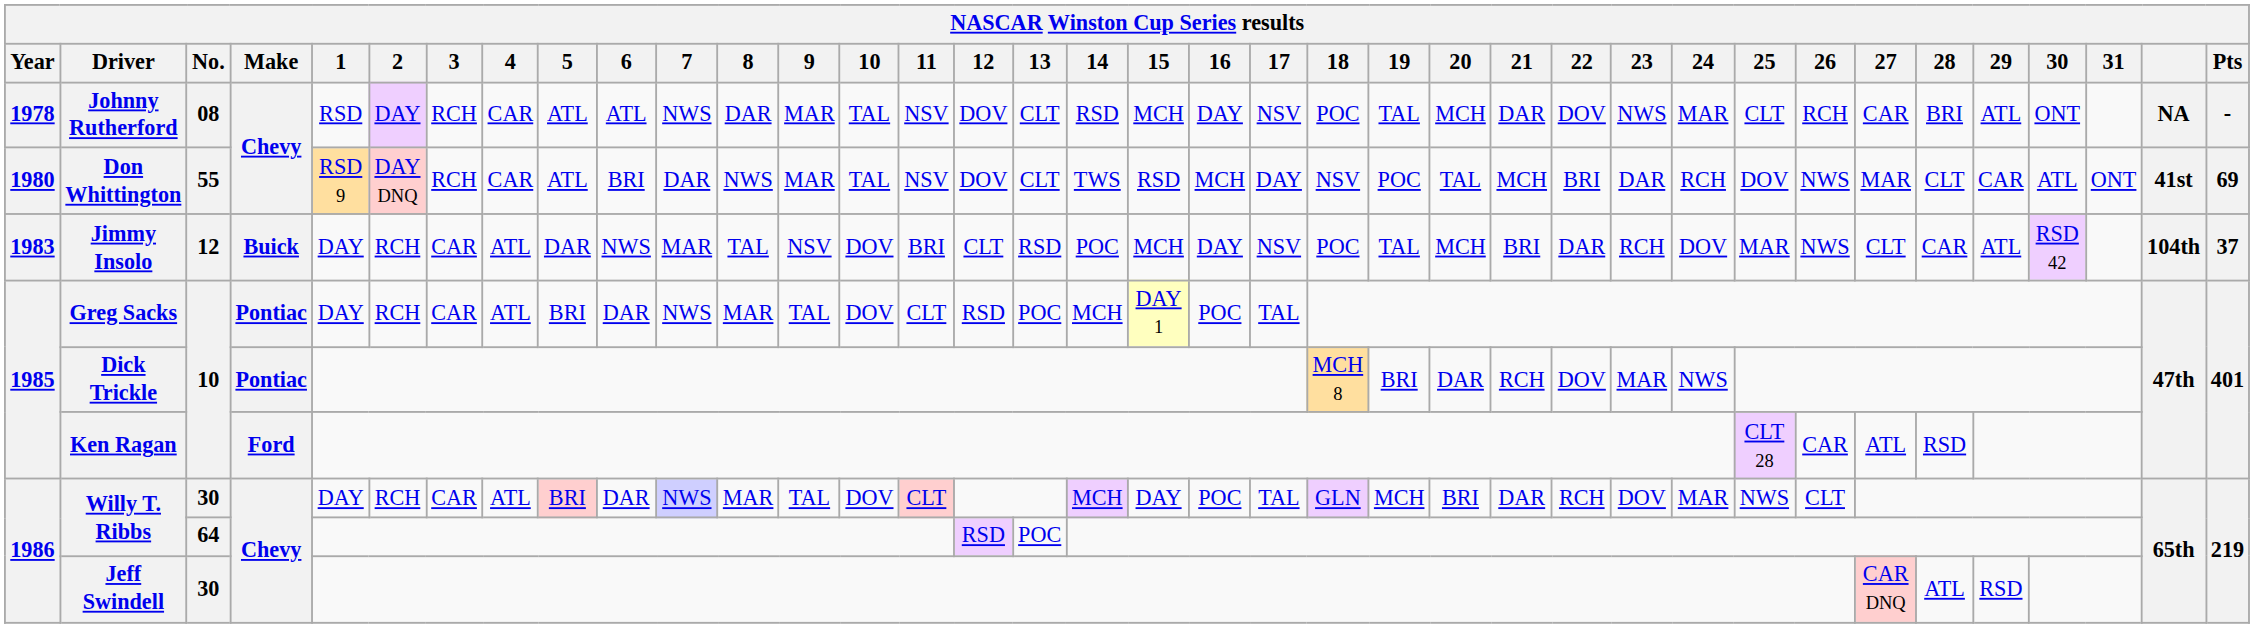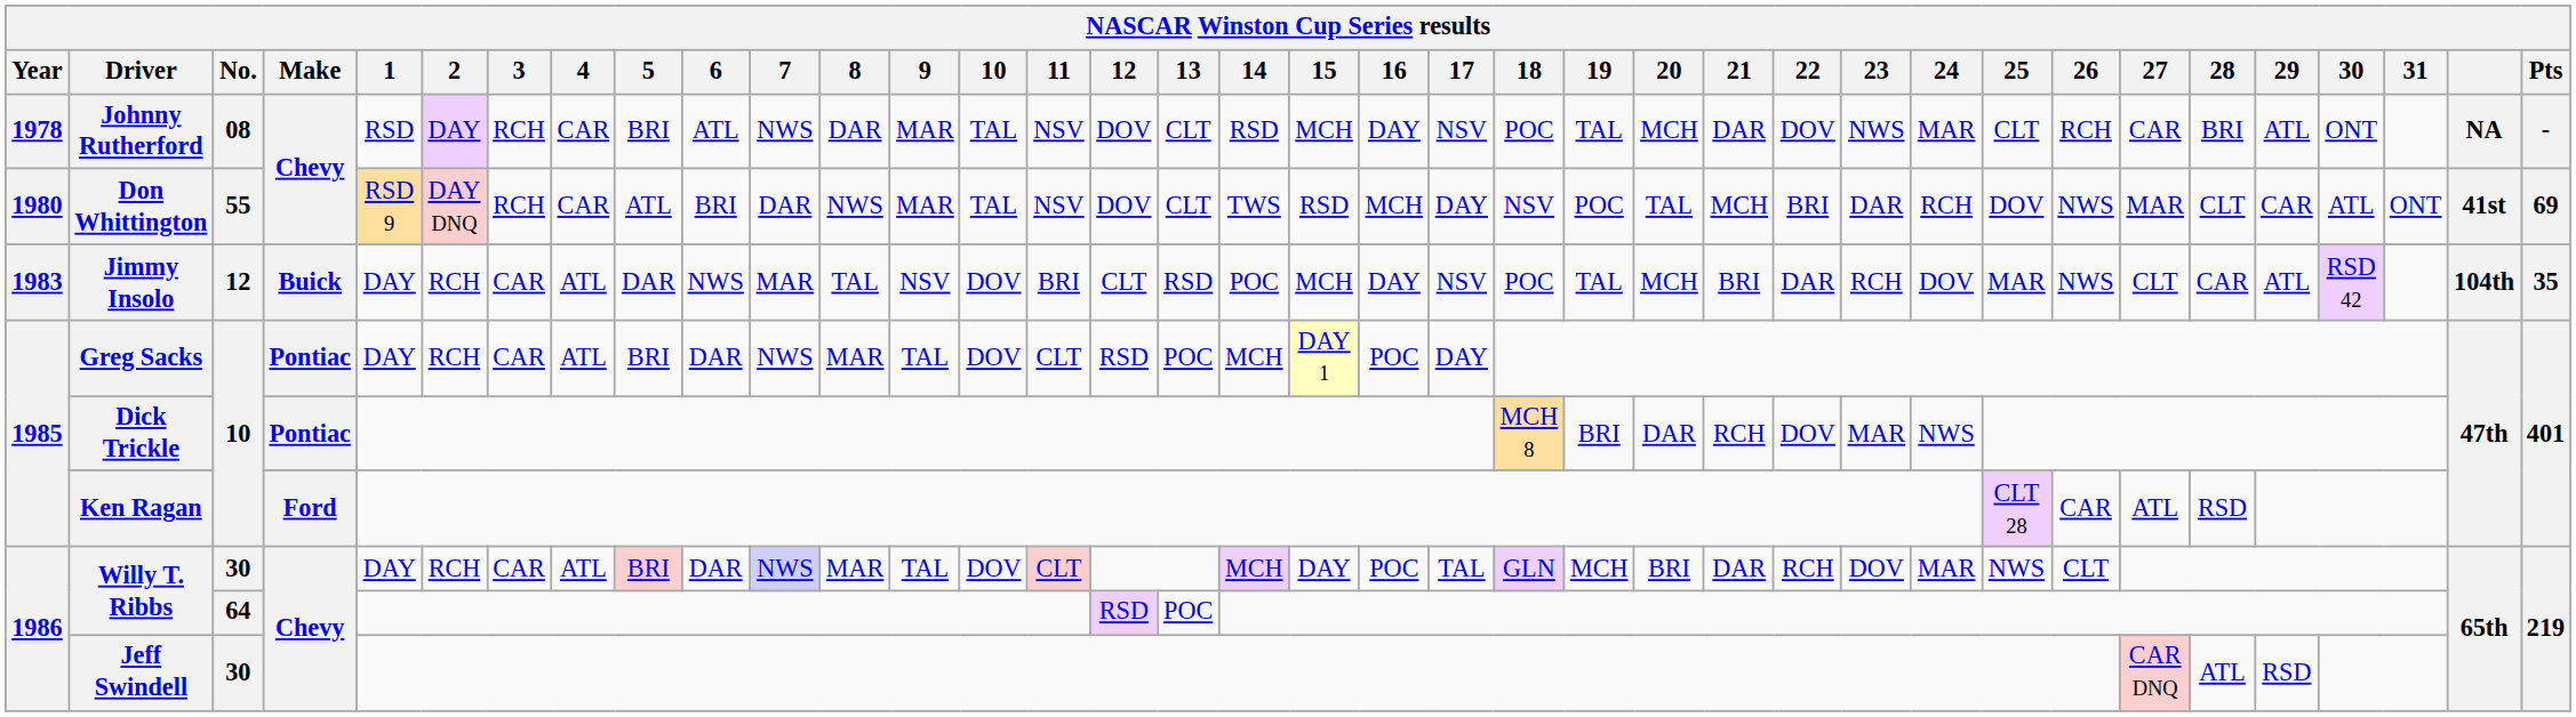Johnny Rutherford | 5: ATL -> BRI
Jimmy Insolo | Pts: 37 -> 35
Greg Sacks | 17: TAL -> DAY
